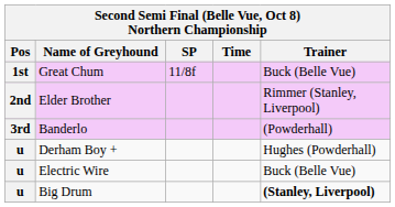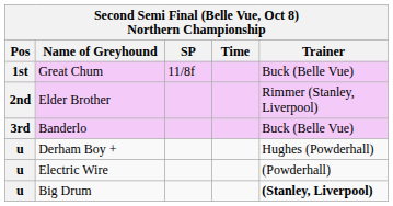Banderlo | Trainer: (Powderhall) -> Buck (Belle Vue)
Electric Wire | Trainer: Buck (Belle Vue) -> (Powderhall)
